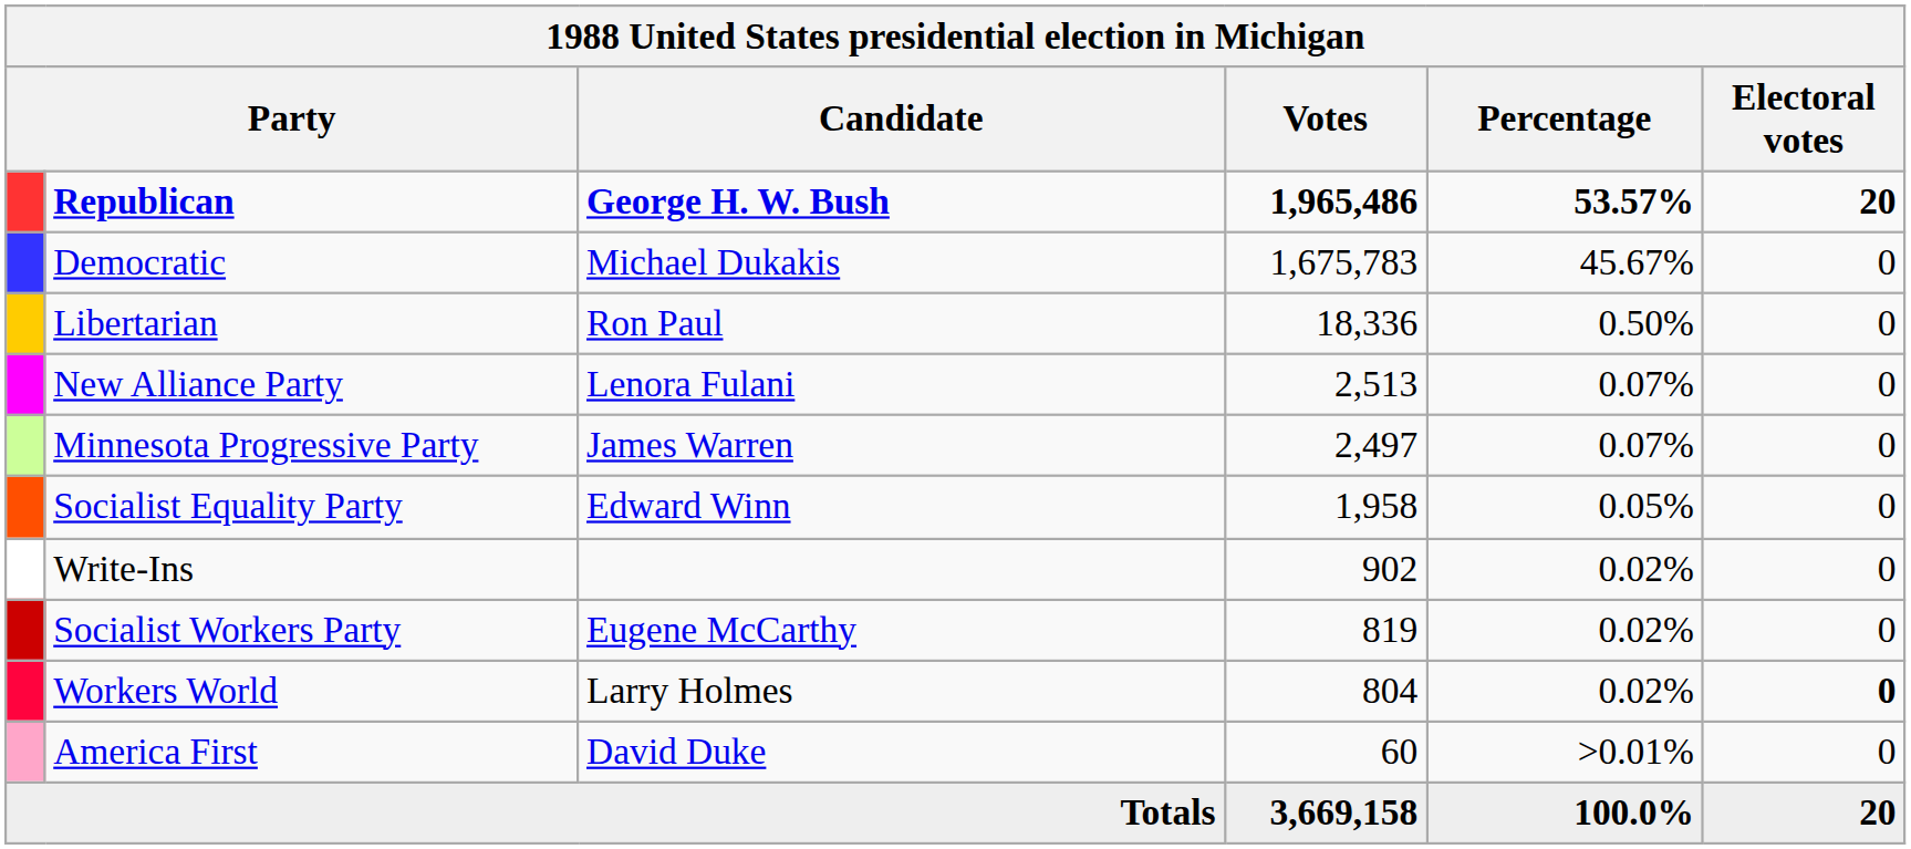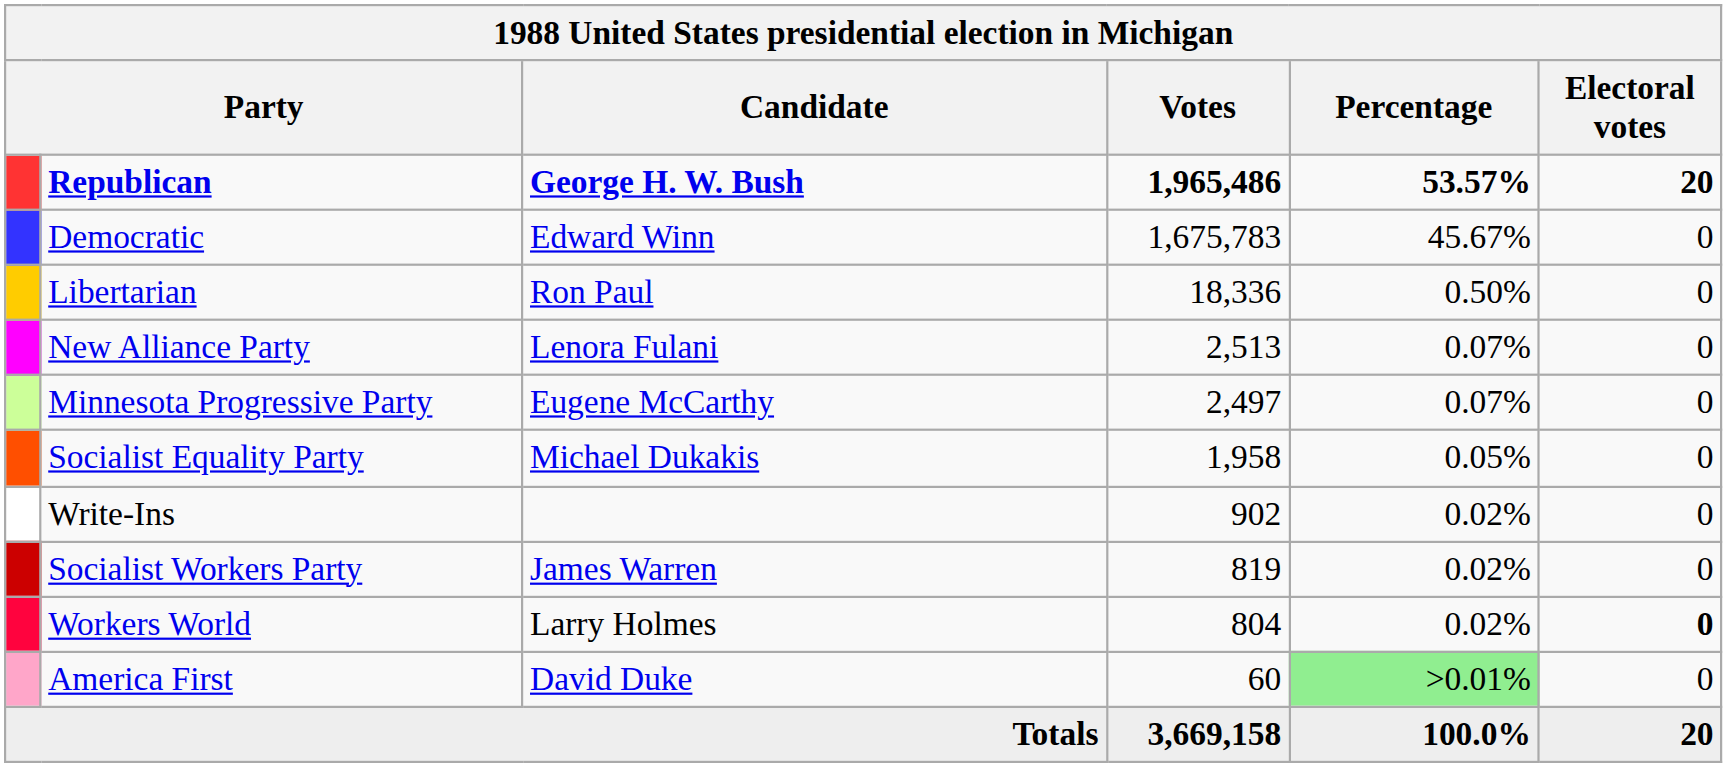Democratic | Candidate: Michael Dukakis -> Edward Winn
Minnesota Progressive Party | Candidate: James Warren -> Eugene McCarthy
Socialist Equality Party | Candidate: Edward Winn -> Michael Dukakis
Socialist Workers Party | Candidate: Eugene McCarthy -> James Warren
America First | Percentage: no background -> lightgreen background
